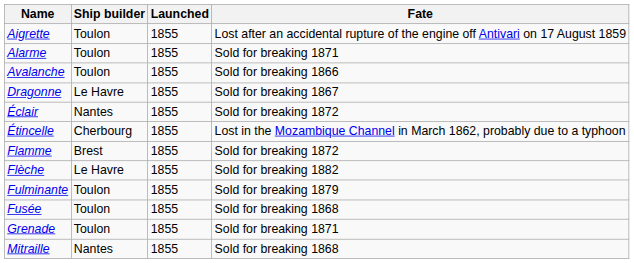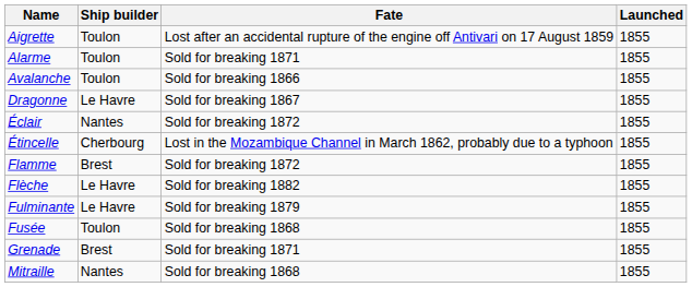columns swapped: Launched <-> Fate
Fulminante | Ship builder: Toulon -> Le Havre
Grenade | Ship builder: Toulon -> Brest
